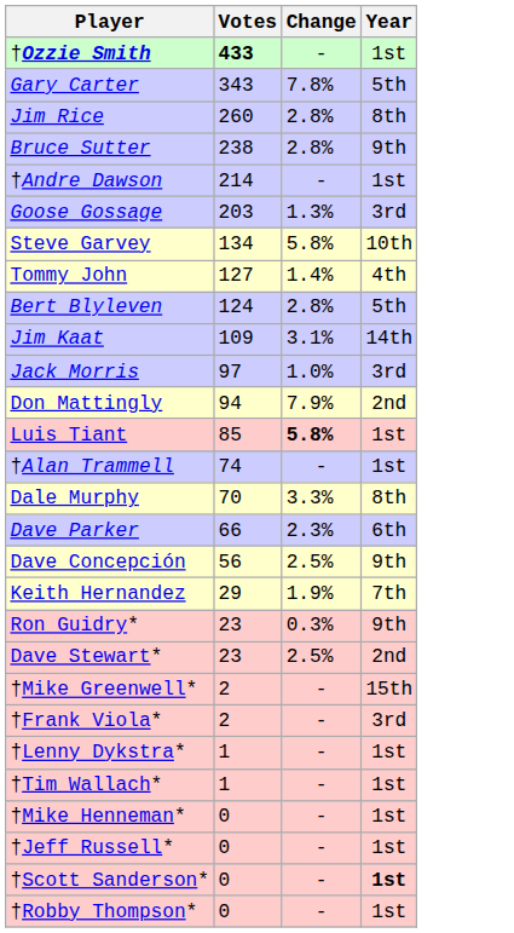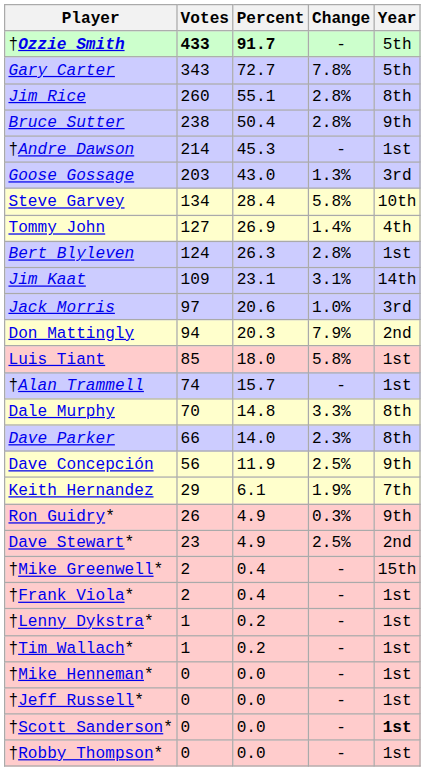+ column: Percent | 91.7 | 72.7 | 55.1 | 50.4 | 45.3 | 43.0 | 28.4 | 26.9 | 26.3 | 23.1 | 20.6 | 20.3 | 18.0 | 15.7 | 14.8 | 14.0 | 11.9 | 6.1 | 4.9 | 4.9 | 0.4 | 0.4 | 0.2 | 0.2 | 0.0 | 0.0 | 0.0 | 0.0
†Ozzie Smith | Year: 1st -> 5th
Bert Blyleven | Year: 5th -> 1st
Luis Tiant | Change: bold -> normal
Dave Parker | Year: 6th -> 8th
Ron Guidry* | Votes: 23 -> 26
†Frank Viola* | Year: 3rd -> 1st
